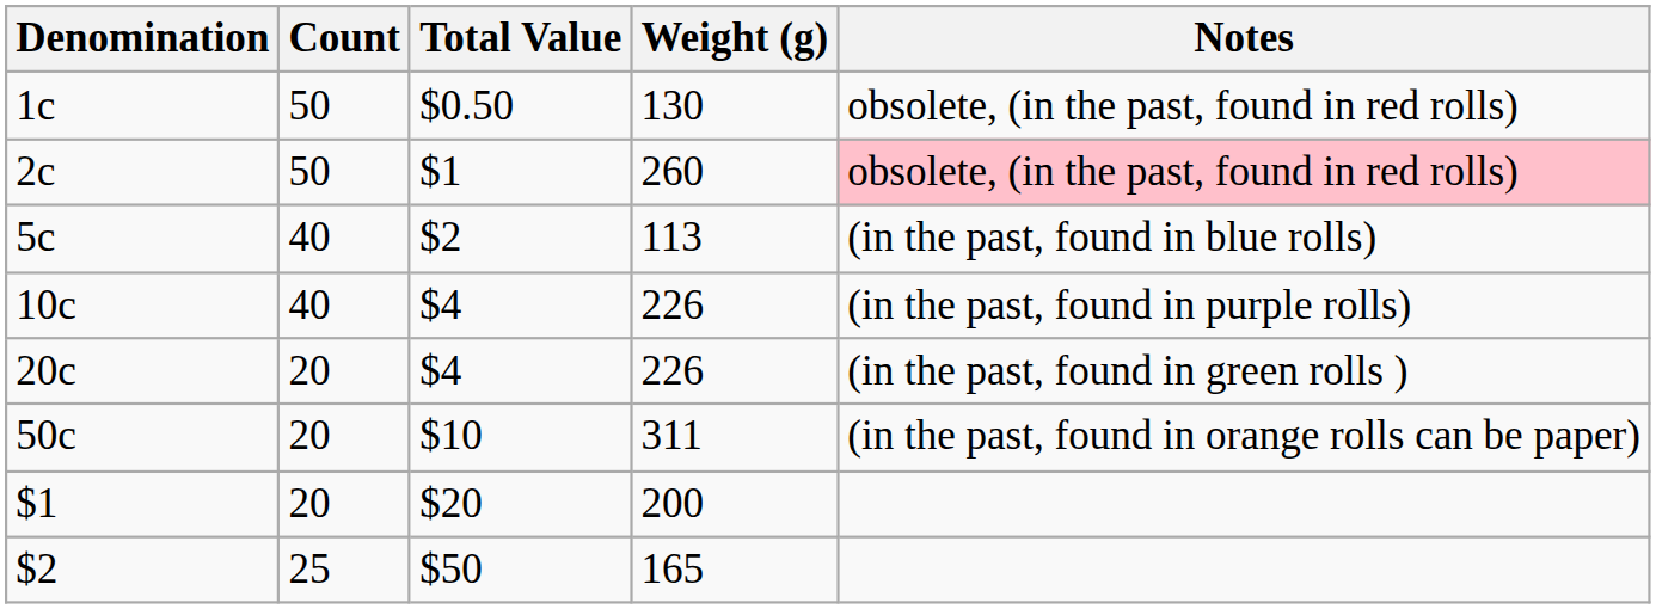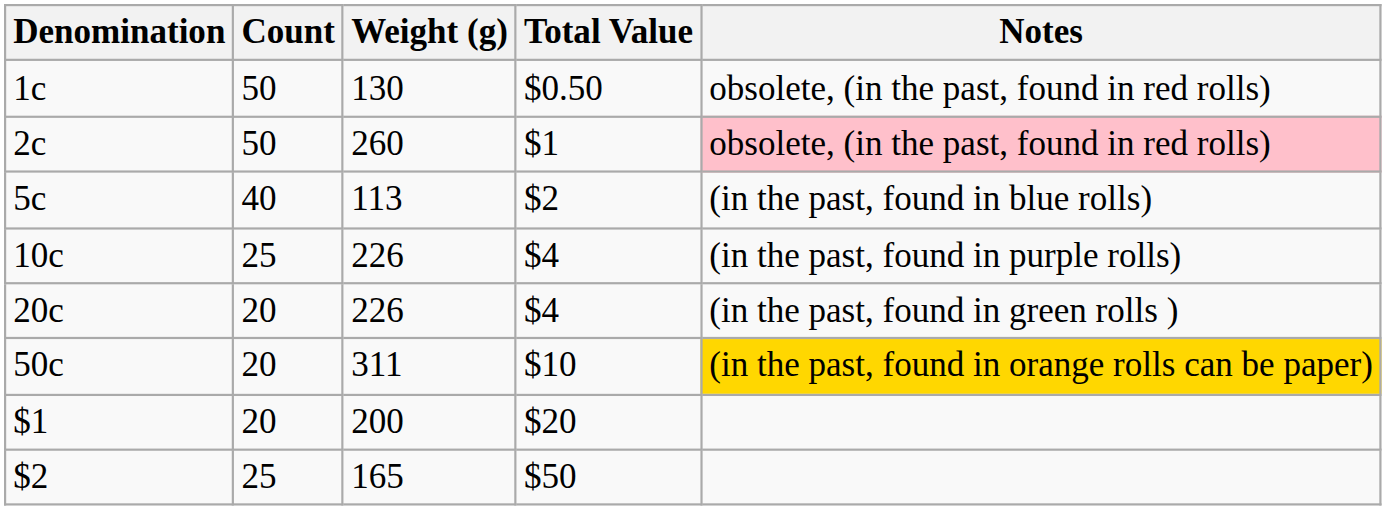columns swapped: Total Value <-> Weight (g)
10c | Count: 40 -> 25
50c | Notes: no background -> gold background
